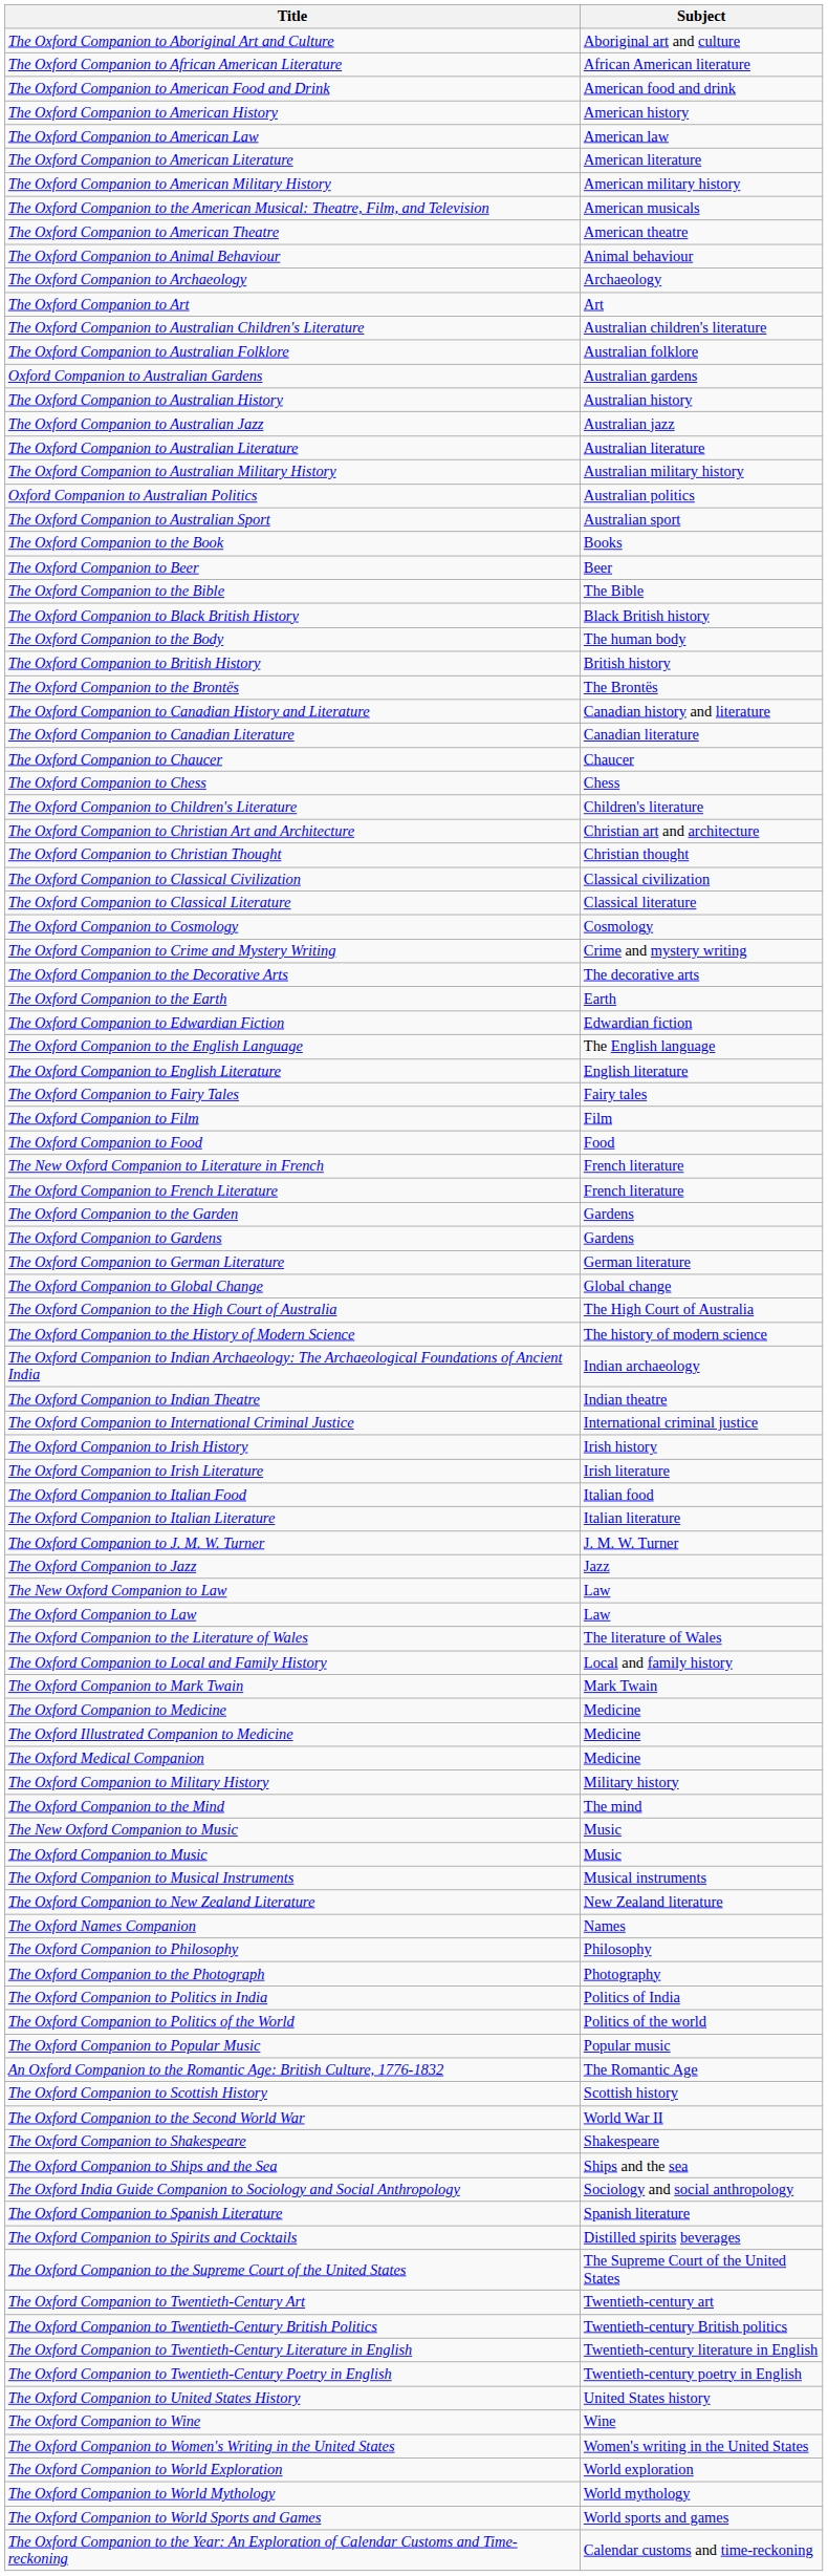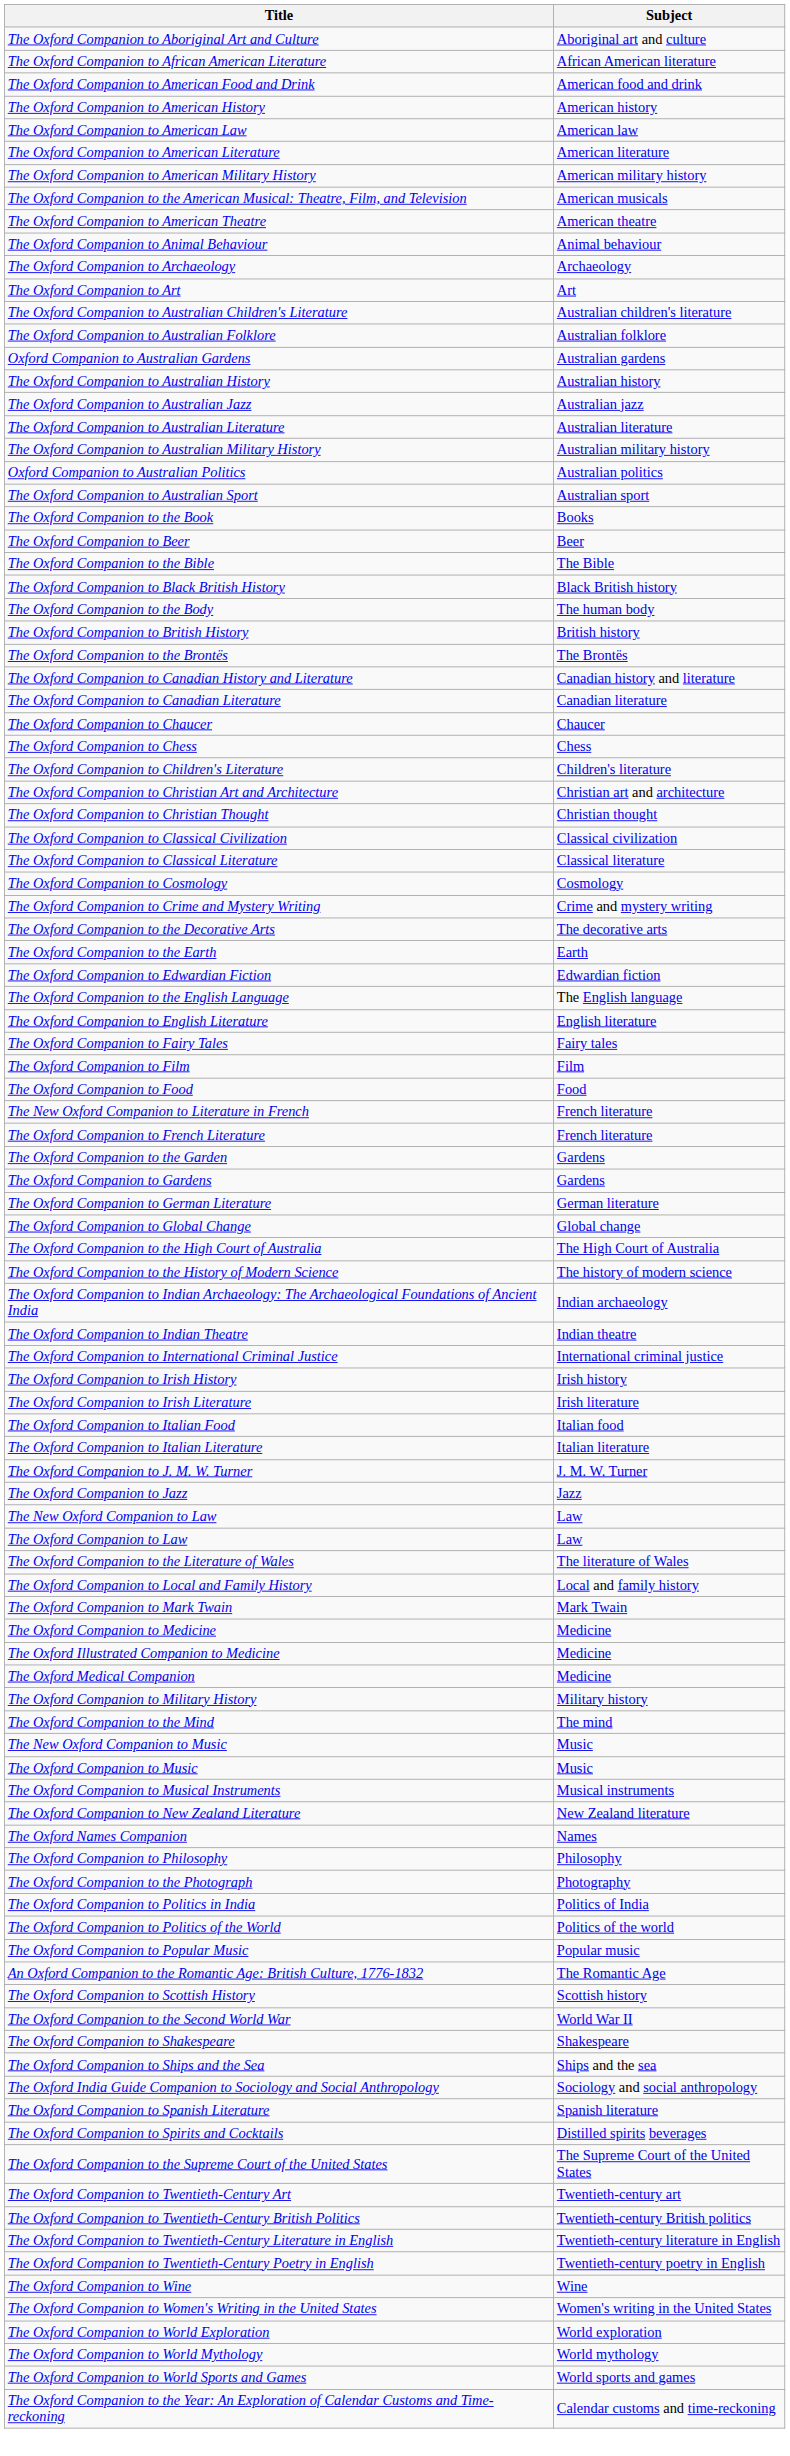- row: The Oxford Companion to United States History | United States history
